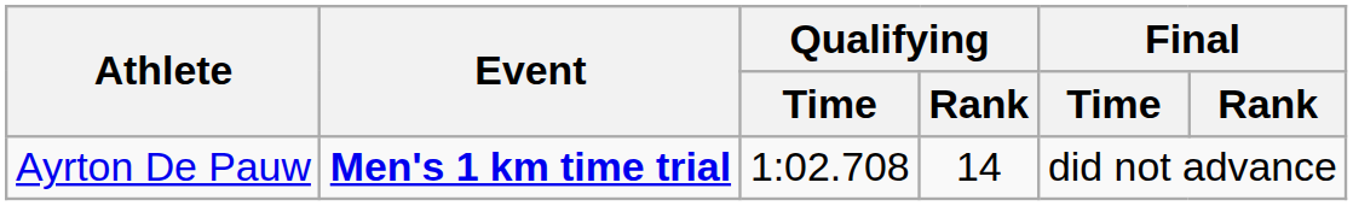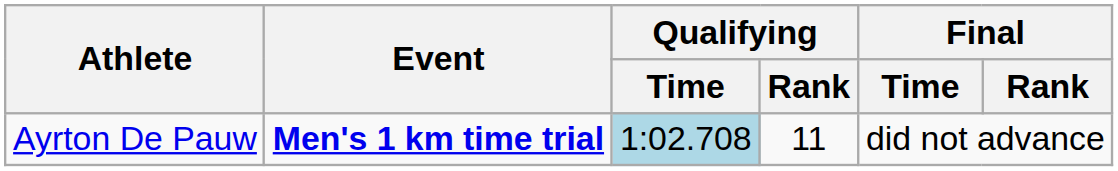Ayrton De Pauw | Qualifying / Time: no background -> lightblue background
Ayrton De Pauw | Qualifying / Rank: 14 -> 11
